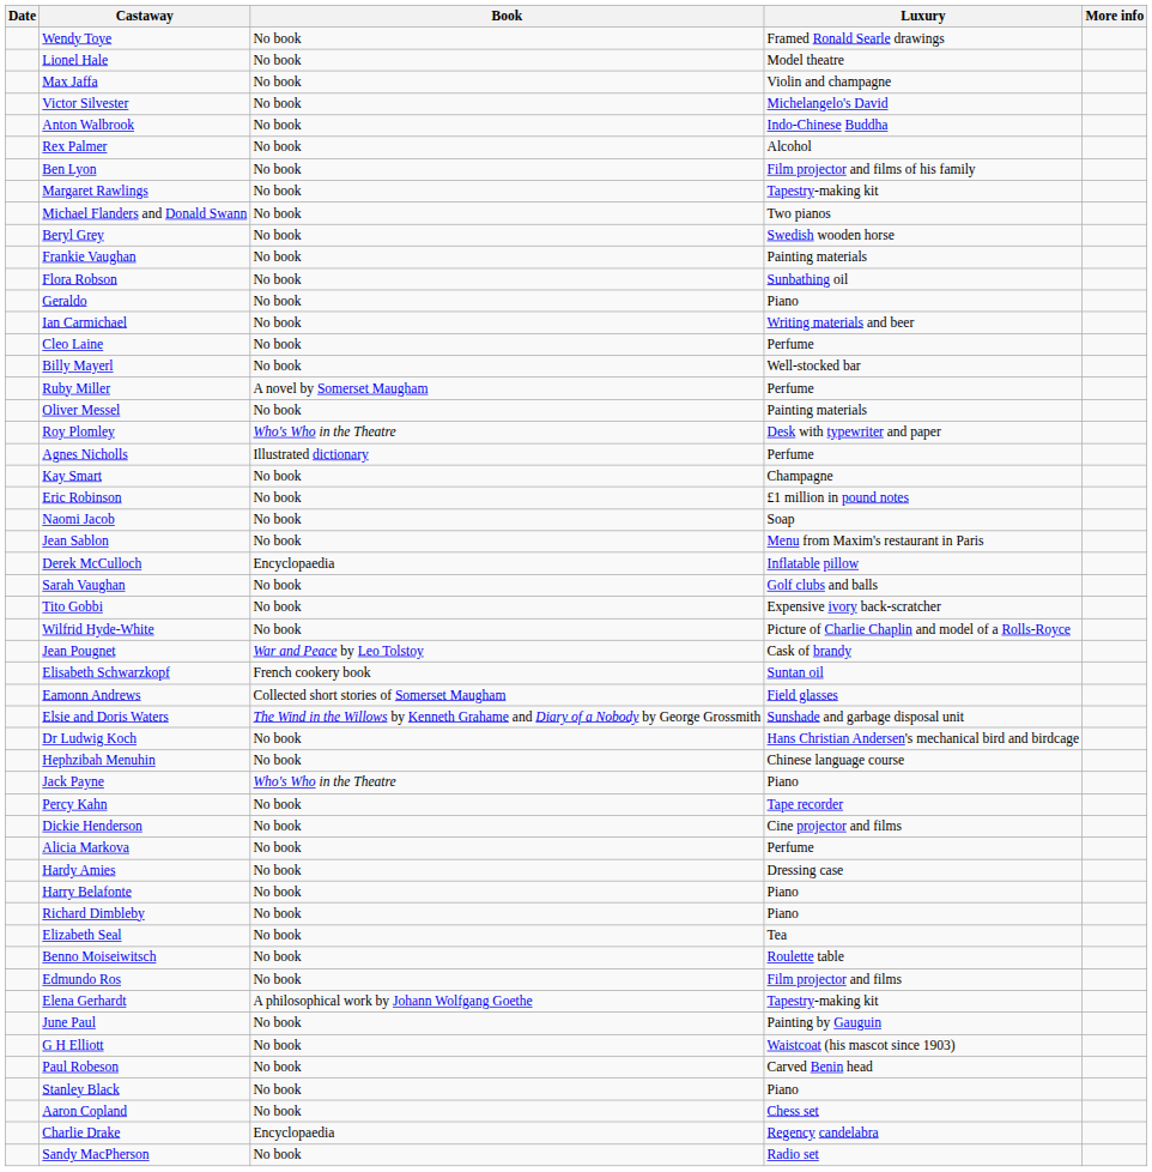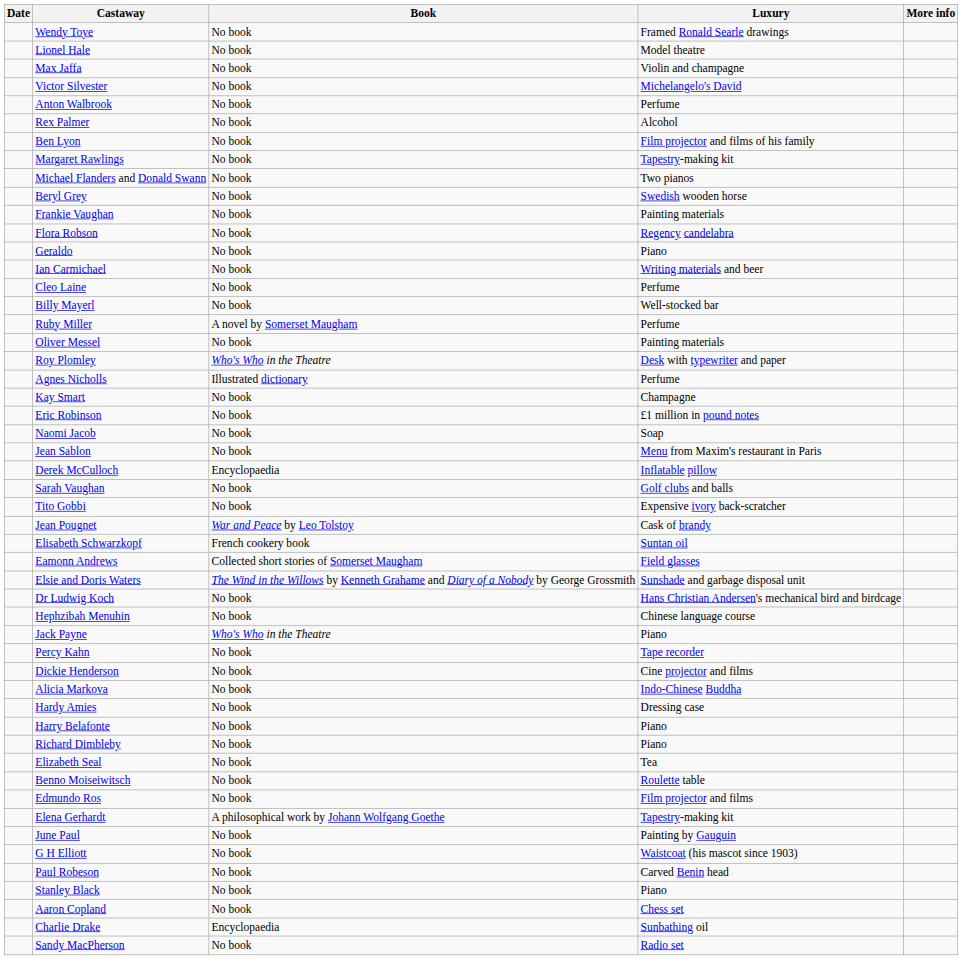Anton Walbrook | Luxury: Indo-Chinese Buddha -> Perfume
Flora Robson | Luxury: Sunbathing oil -> Regency candelabra
- row: Wilfrid Hyde-White | No book | Picture of Charlie Chaplin and model of a Rolls-Royce
Alicia Markova | Luxury: Perfume -> Indo-Chinese Buddha
Charlie Drake | Luxury: Regency candelabra -> Sunbathing oil
